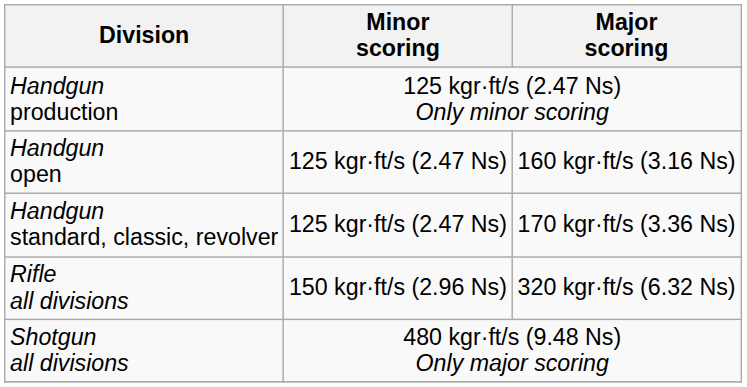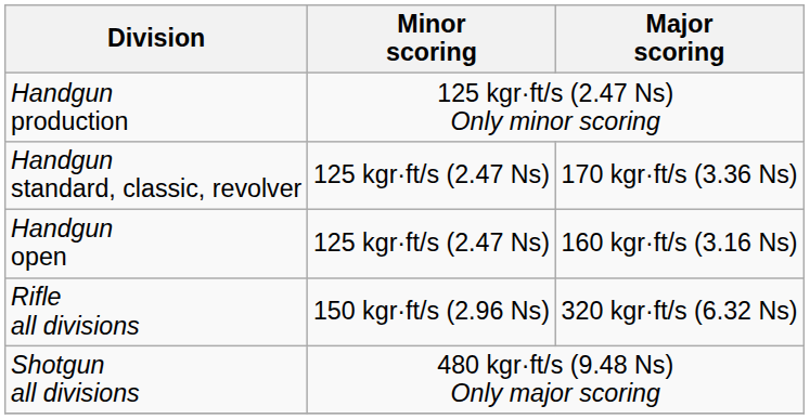rows swapped: Handgun standard, classic, revolver <-> Handgun open
